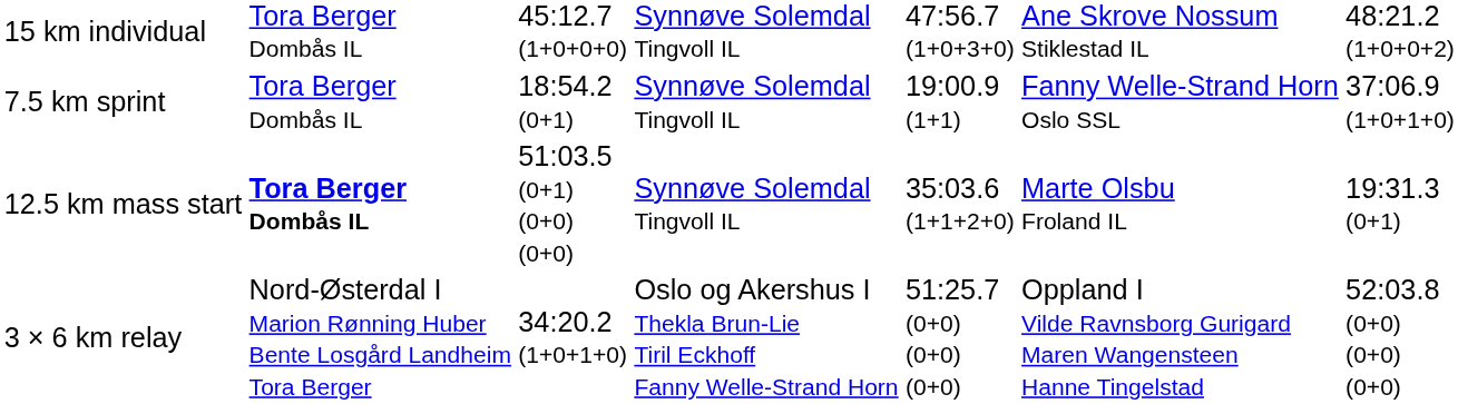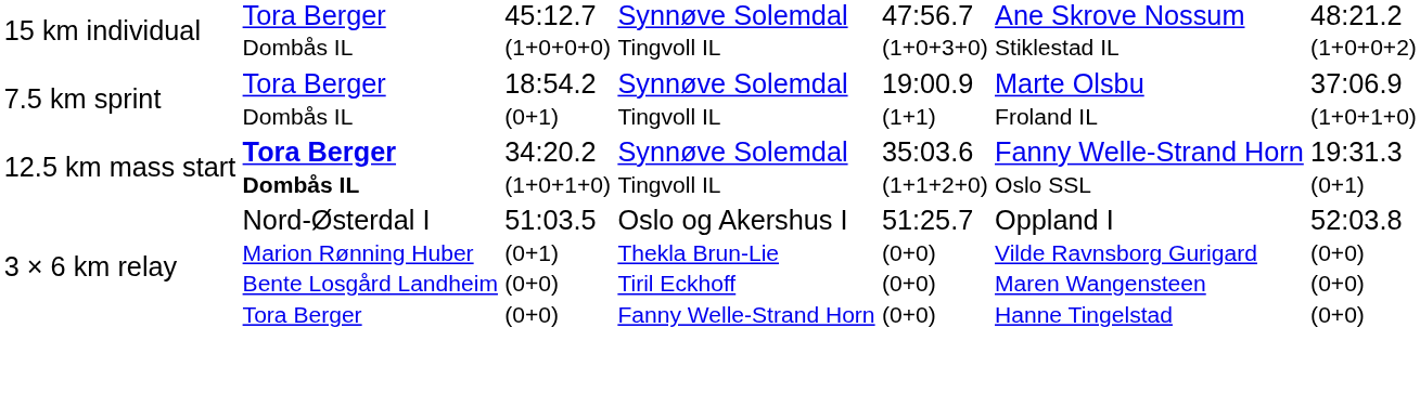7.5 km sprint | column 6: Fanny Welle-Strand Horn Oslo SSL -> Marte Olsbu Froland IL
12.5 km mass start | column 3: 51:03.5 (0+1) (0+0) (0+0) -> 34:20.2 (1+0+1+0)
12.5 km mass start | column 6: Marte Olsbu Froland IL -> Fanny Welle-Strand Horn Oslo SSL
3 × 6 km relay | column 3: 34:20.2 (1+0+1+0) -> 51:03.5 (0+1) (0+0) (0+0)
